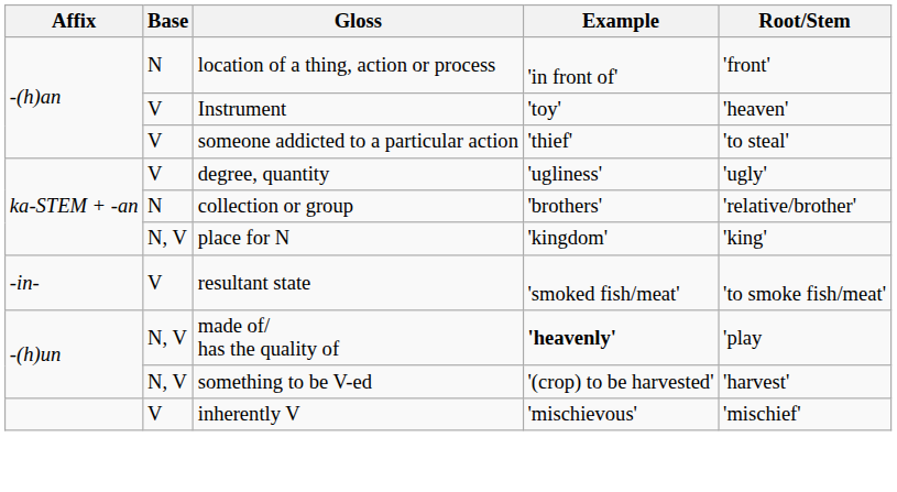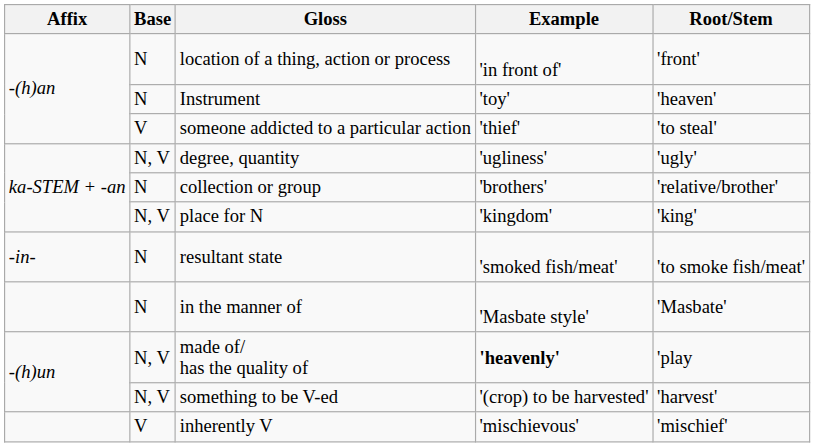Instrument | Base: V -> N
degree, quantity | Base: V -> N, V
resultant state | Base: V -> N
+ row: N | in the manner of | 'Masbate style' | 'Masbate'
